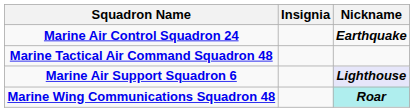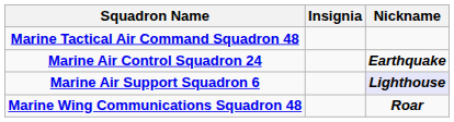rows swapped: Marine Tactical Air Command Squadron 48 <-> Marine Air Control Squadron 24
Marine Wing Communications Squadron 48 | Nickname: paleturquoise background -> no background
